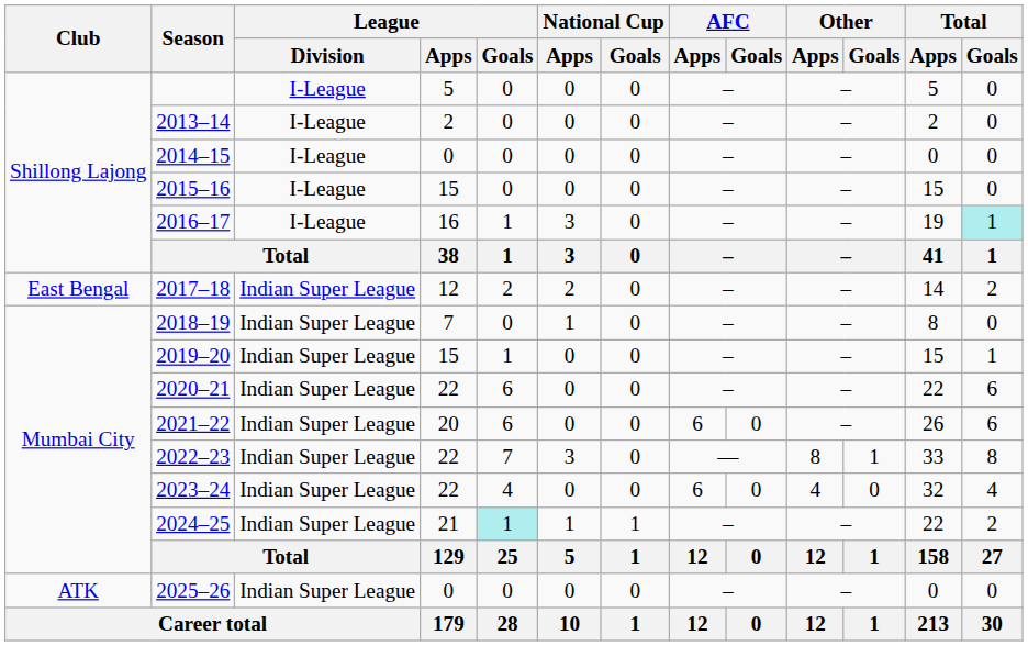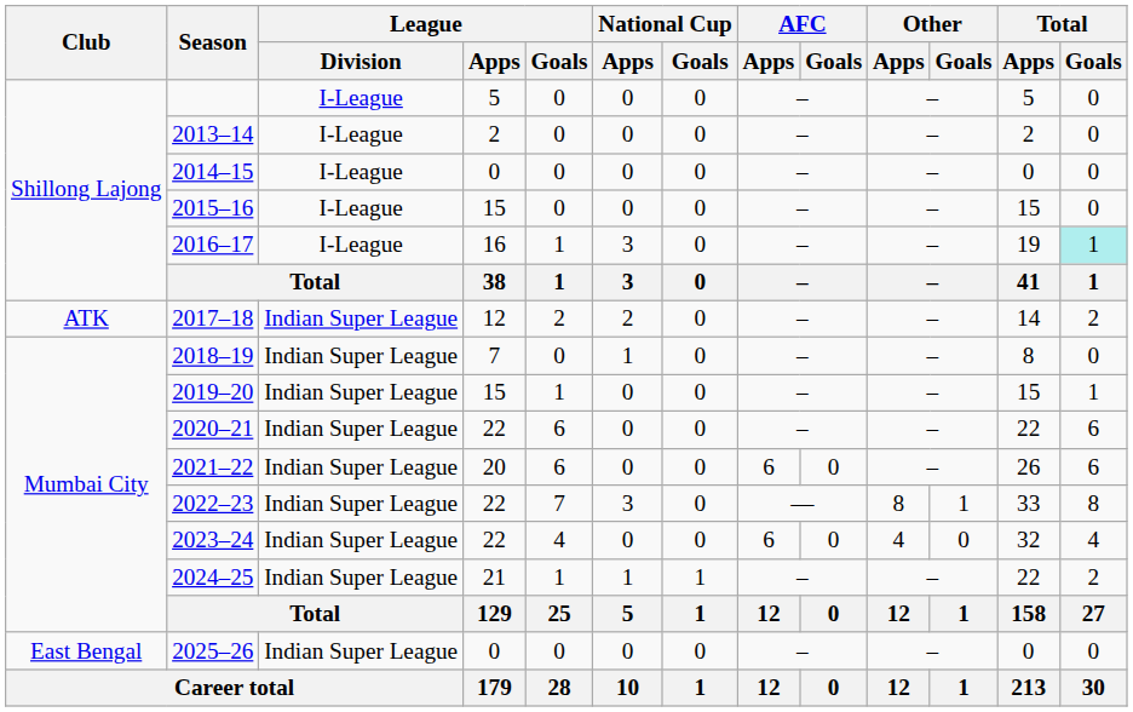2017–18 | Club: East Bengal -> ATK
2024–25 | League / Goals: paleturquoise background -> no background
2025–26 | Club: ATK -> East Bengal
